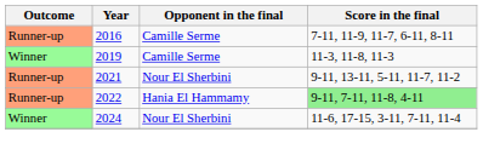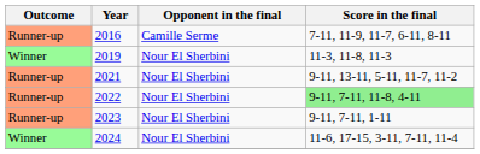2019 | Opponent in the final: Camille Serme -> Nour El Sherbini
2022 | Opponent in the final: Hania El Hammamy -> Nour El Sherbini
+ row: Runner-up | 2023 | Nour El Sherbini | 9-11, 7-11, 1-11
